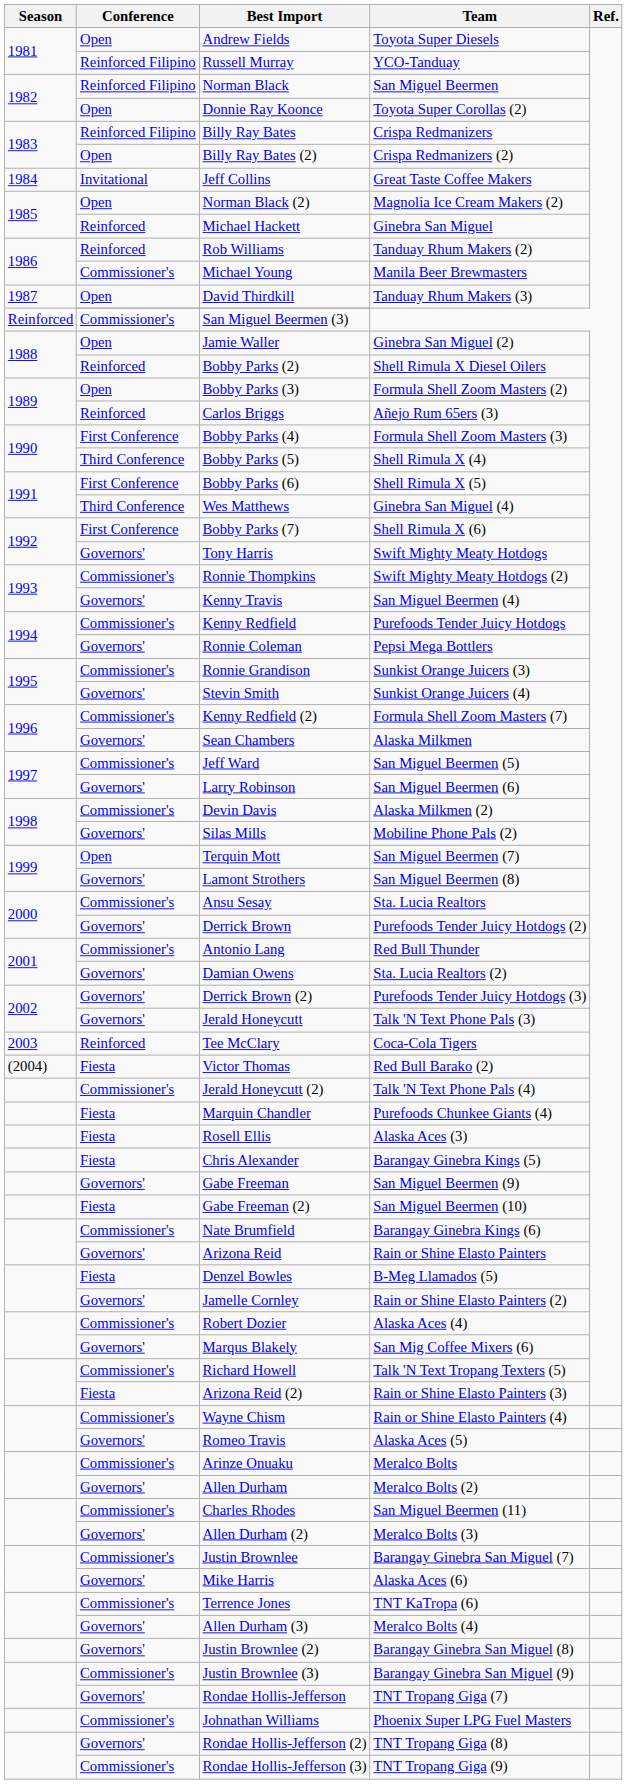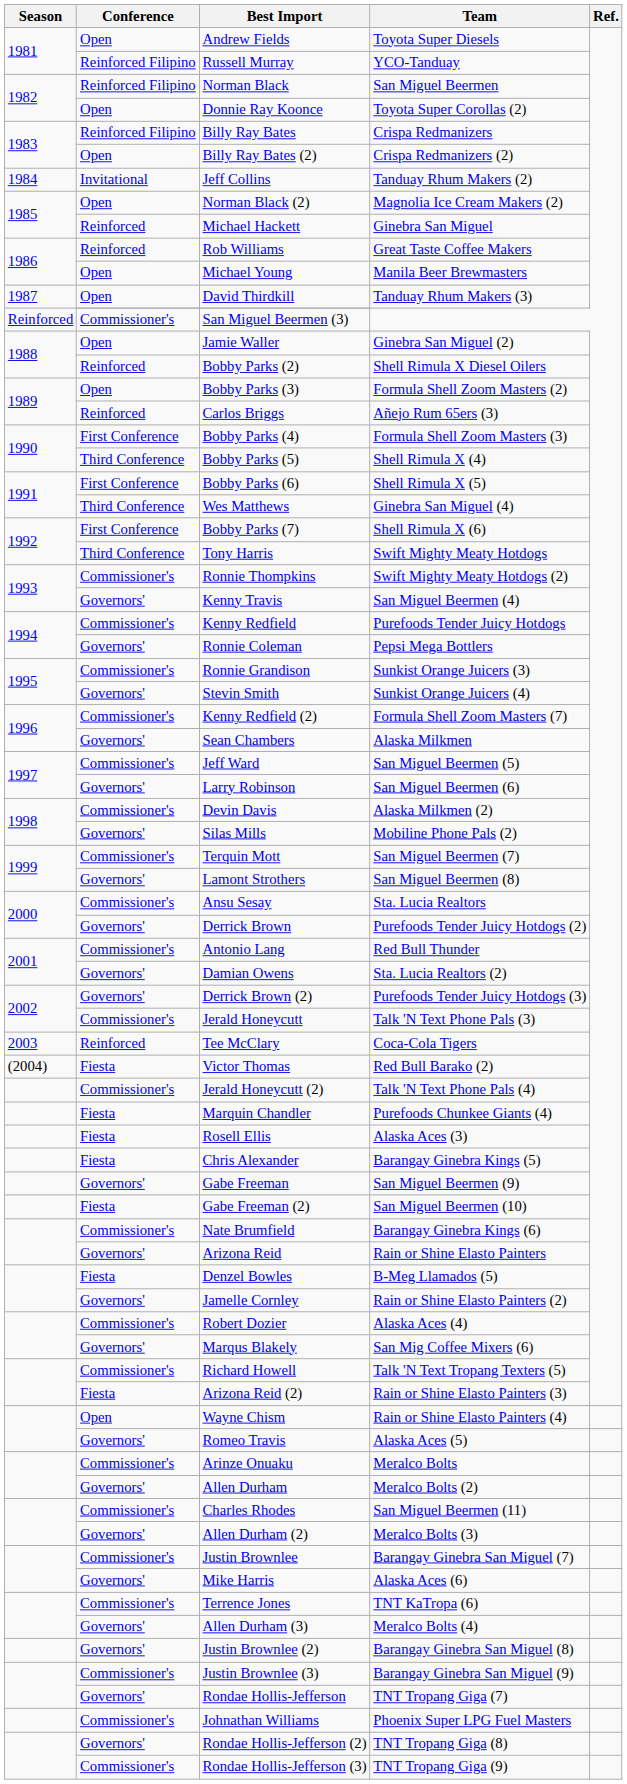Jeff Collins | Team: Great Taste Coffee Makers -> Tanduay Rhum Makers (2)
Rob Williams | Team: Tanduay Rhum Makers (2) -> Great Taste Coffee Makers
Michael Young | Conference: Commissioner's -> Open
Tony Harris | Conference: Governors' -> Third Conference
Terquin Mott | Conference: Open -> Commissioner's
Jerald Honeycutt | Conference: Governors' -> Commissioner's
Wayne Chism | Conference: Commissioner's -> Open
